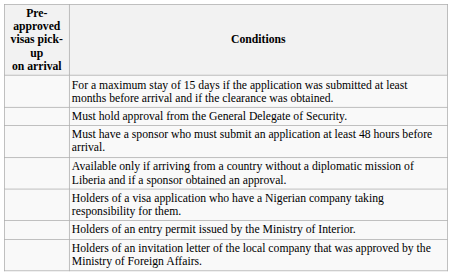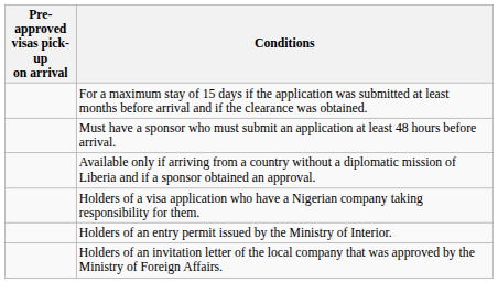- row: Must hold approval from the General Delegate of Security.
